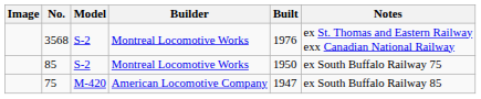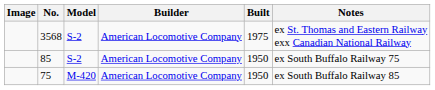3568 | Builder: Montreal Locomotive Works -> American Locomotive Company
3568 | Built: 1976 -> 1975
85 | Builder: Montreal Locomotive Works -> American Locomotive Company
75 | Built: 1947 -> 1950
